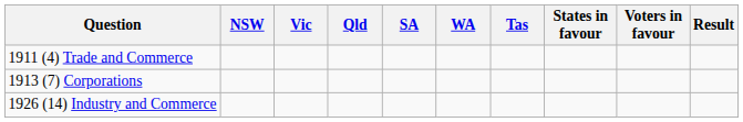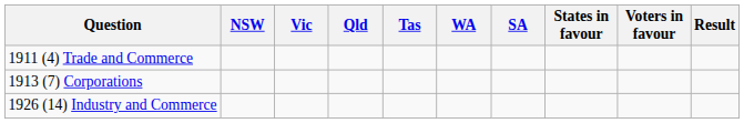columns swapped: SA <-> Tas
